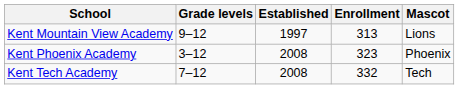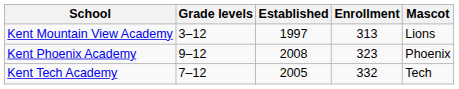Kent Mountain View Academy | Grade levels: 9–12 -> 3–12
Kent Phoenix Academy | Grade levels: 3–12 -> 9–12
Kent Tech Academy | Established: 2008 -> 2005
